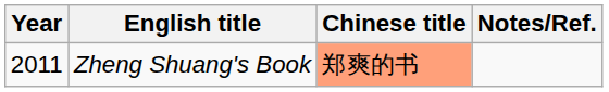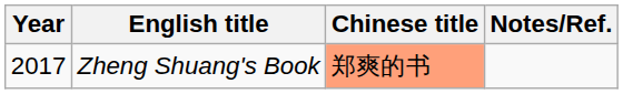Zheng Shuang's Book | Year: 2011 -> 2017
